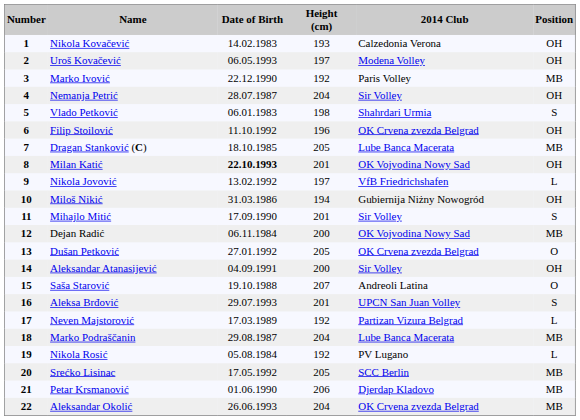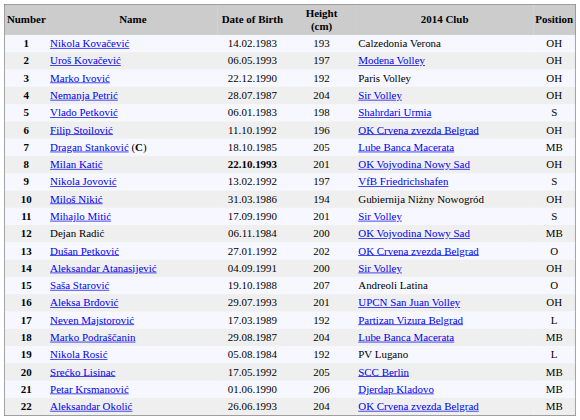Marko Ivović | Position: MB -> OH
Nikola Jovović | Position: L -> S
Dušan Petković | Height (cm): 205 -> 202
Aleksa Brđović | Position: S -> OH
